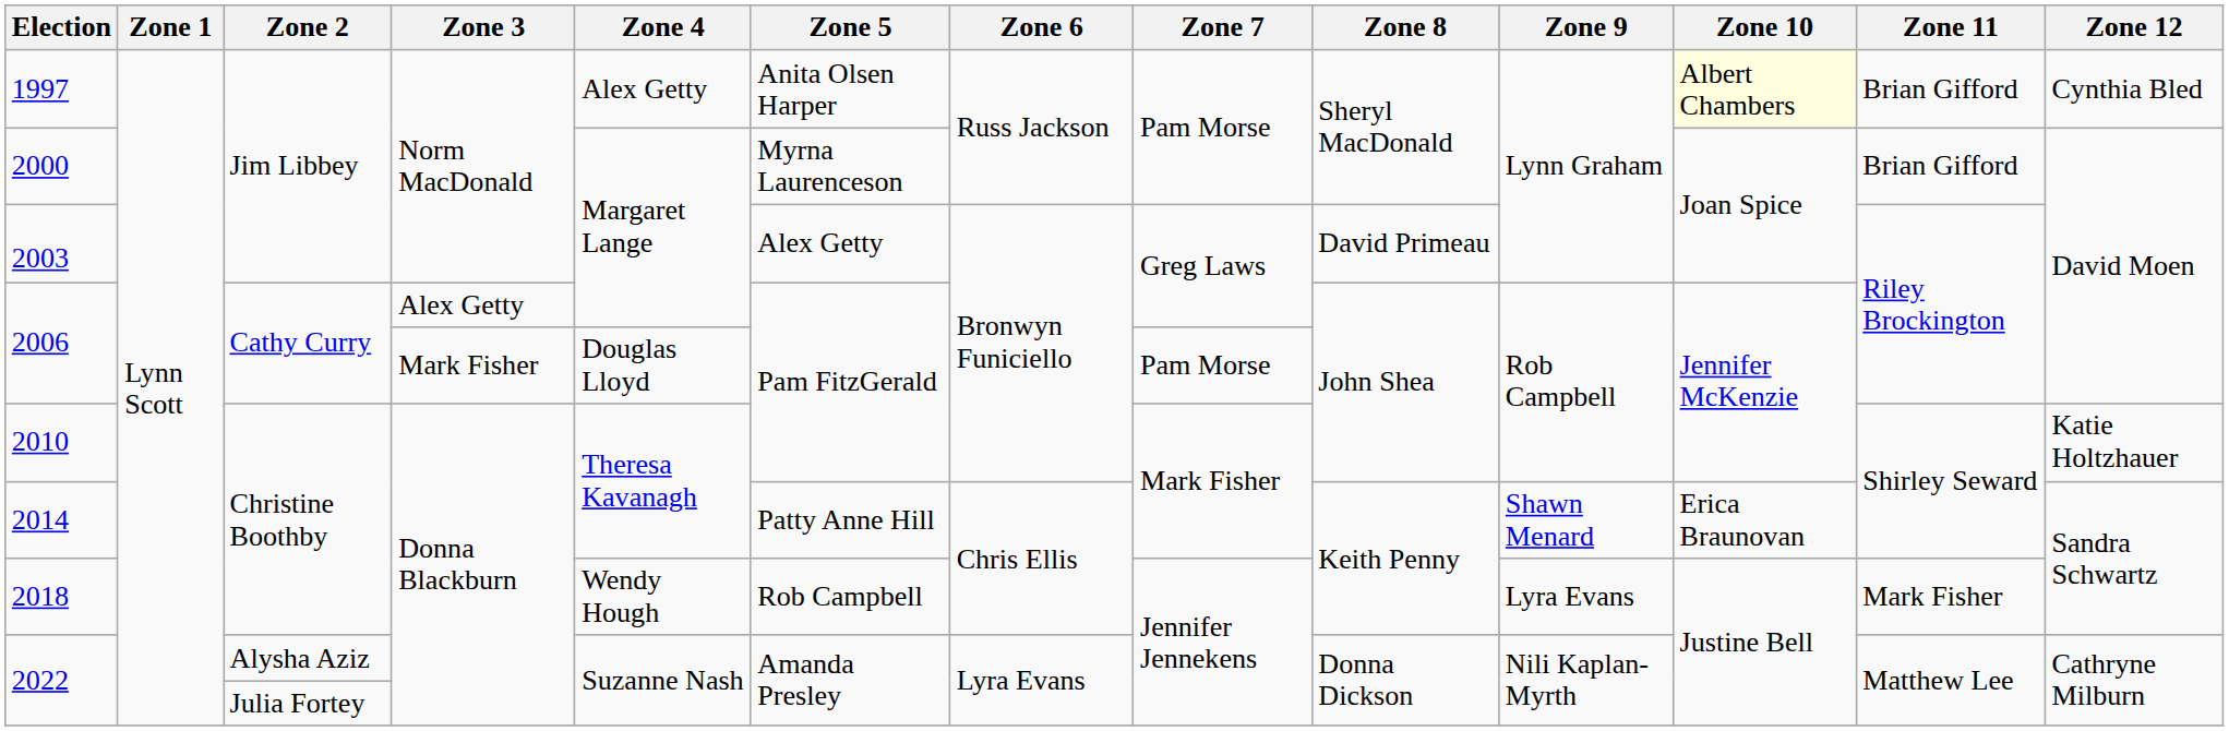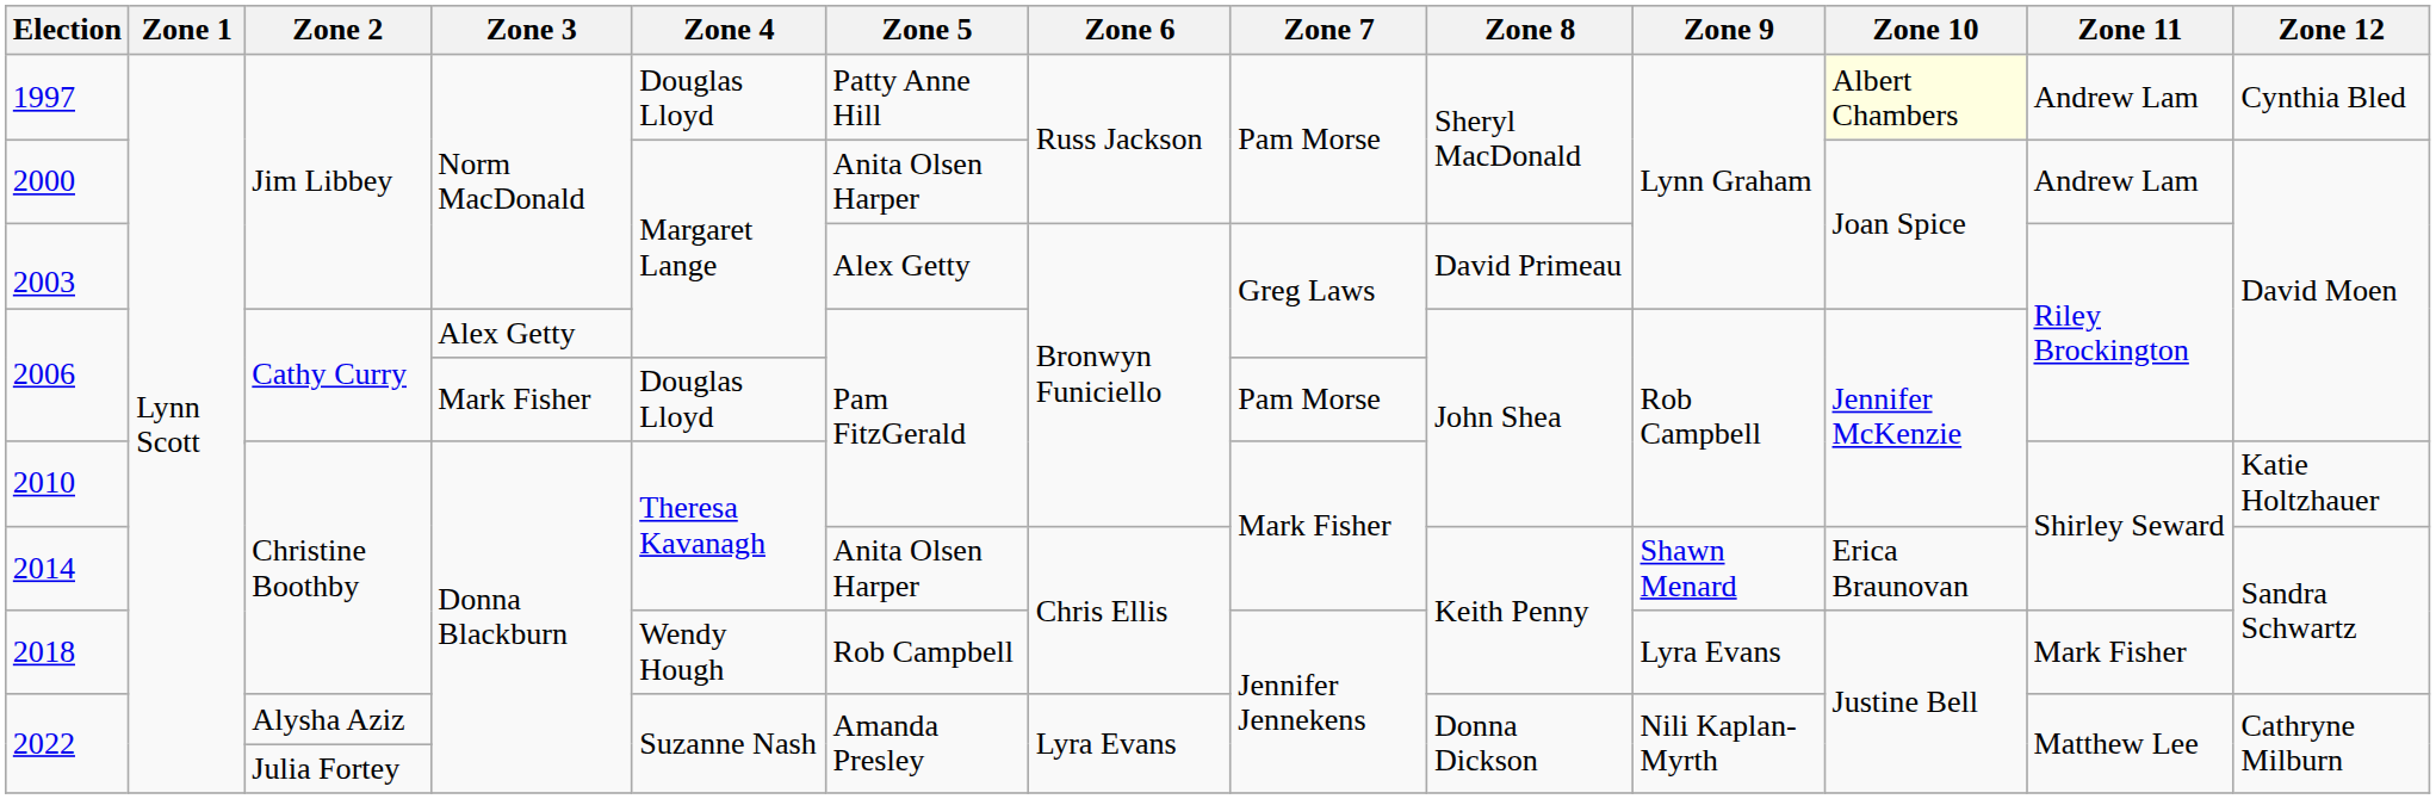1997 | Zone 4: Alex Getty -> Douglas Lloyd
1997 | Zone 5: Anita Olsen Harper -> Patty Anne Hill
1997 | Zone 11: Brian Gifford -> Andrew Lam
2000 | Zone 5: Myrna Laurenceson -> Anita Olsen Harper
2000 | Zone 11: Brian Gifford -> Andrew Lam
2014 | Zone 5: Patty Anne Hill -> Anita Olsen Harper
